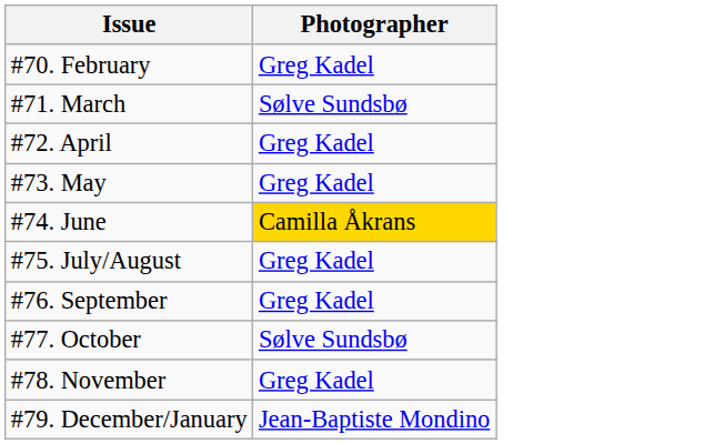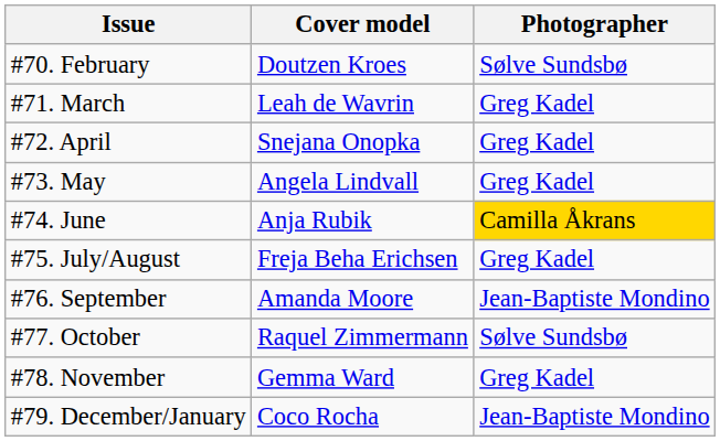+ column: Cover model | Doutzen Kroes | Leah de Wavrin | Snejana Onopka | Angela Lindvall | Anja Rubik | Freja Beha Erichsen | Amanda Moore | Raquel Zimmermann | Gemma Ward | Coco Rocha
#70. February | Photographer: Greg Kadel -> Sølve Sundsbø
#71. March | Photographer: Sølve Sundsbø -> Greg Kadel
#76. September | Photographer: Greg Kadel -> Jean-Baptiste Mondino
